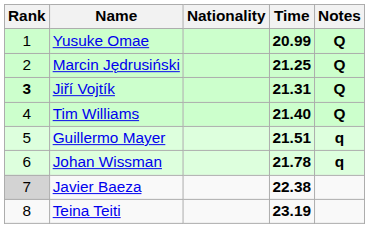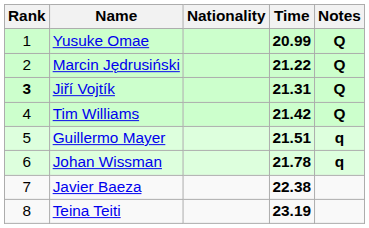Marcin Jędrusiński | Time: 21.25 -> 21.22
Tim Williams | Time: 21.40 -> 21.42
Javier Baeza | Rank: lightgrey background -> no background
